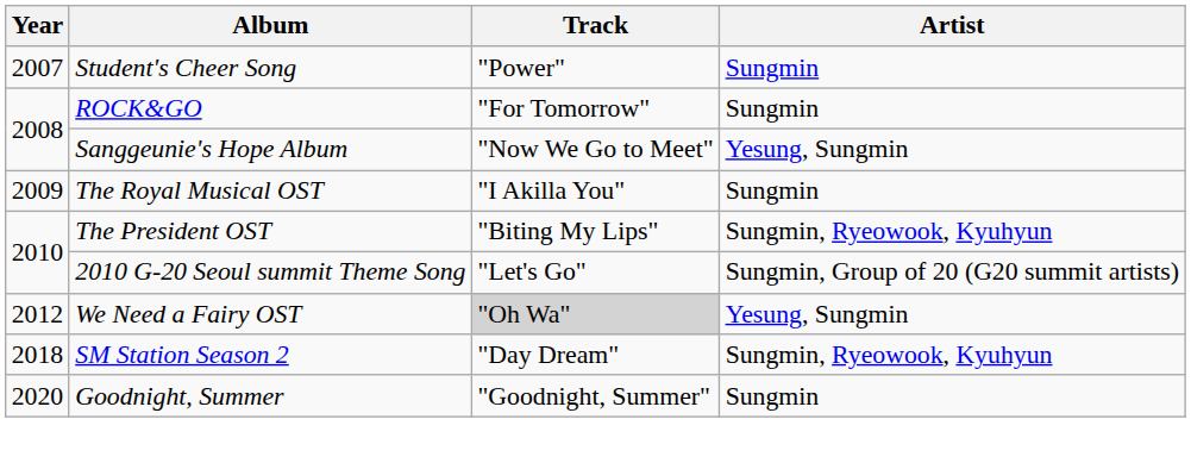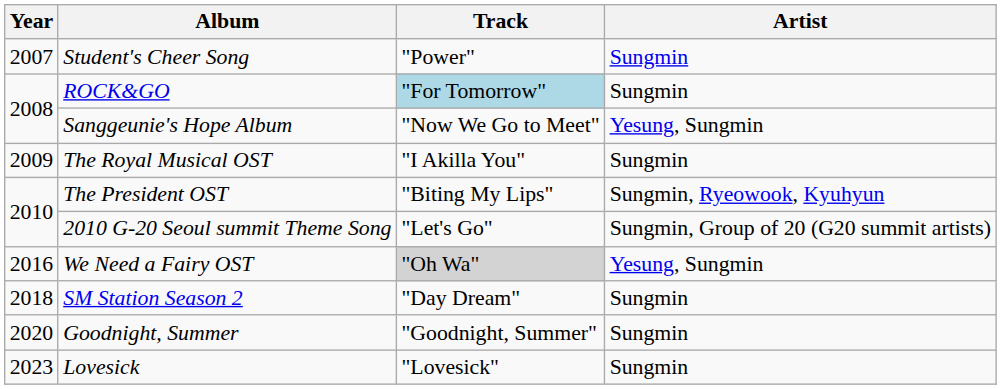ROCK&GO | Track: no background -> lightblue background
We Need a Fairy OST | Year: 2012 -> 2016
SM Station Season 2 | Artist: Sungmin, Ryeowook, Kyuhyun -> Sungmin
+ row: 2023 | Lovesick | "Lovesick" | Sungmin
